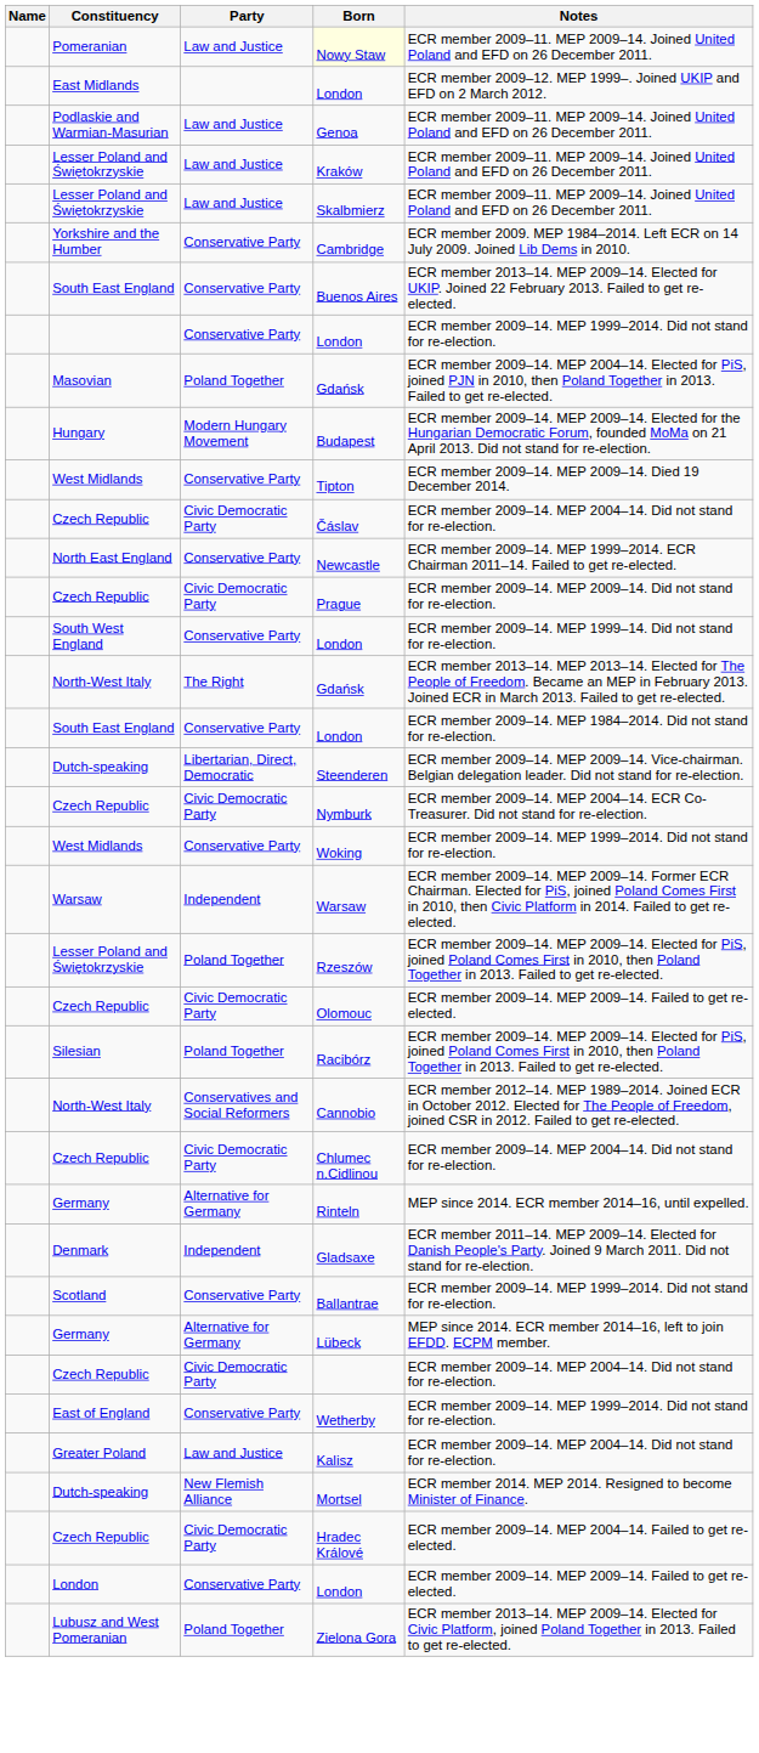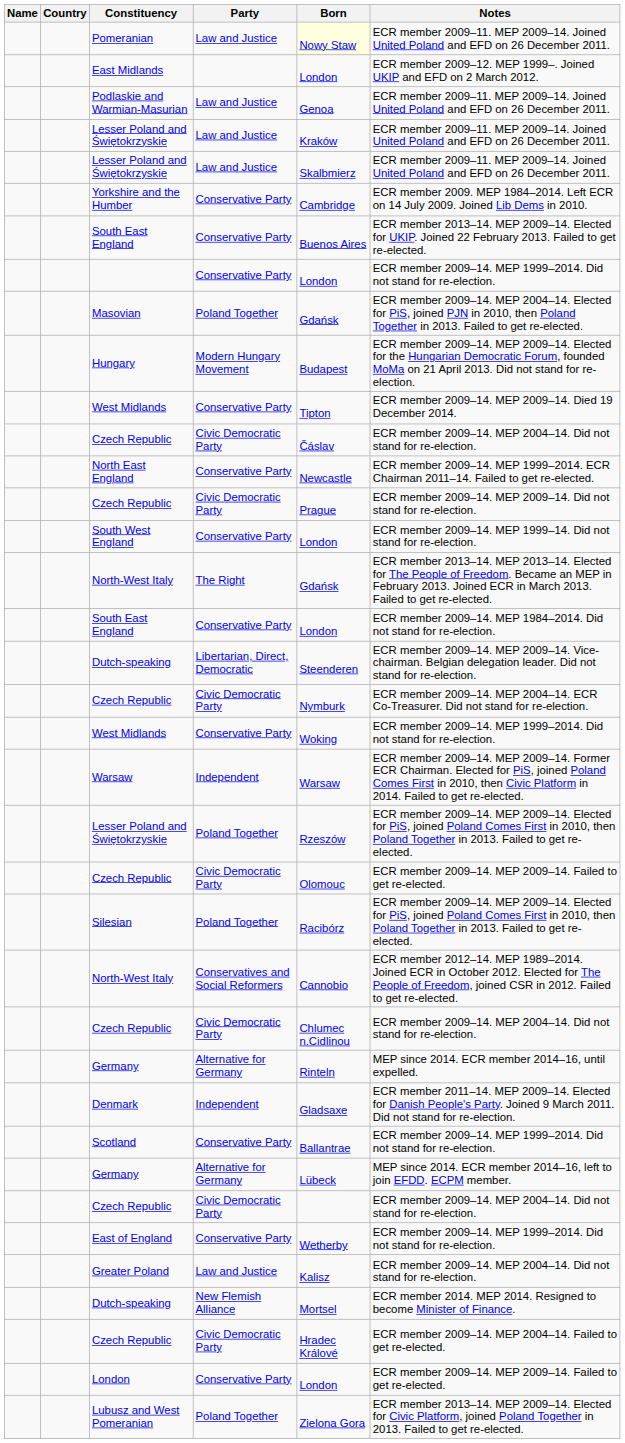+ column: Country
